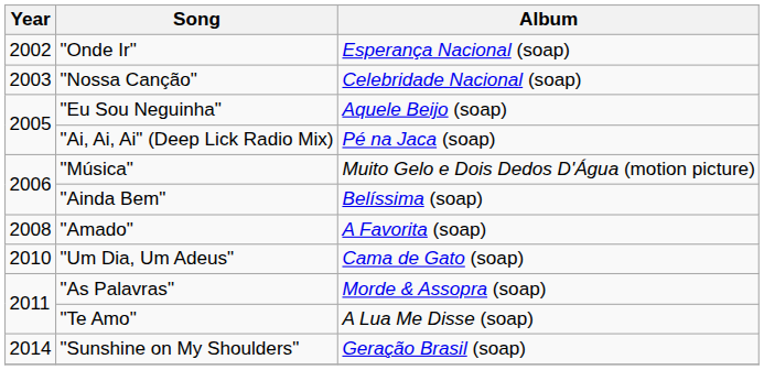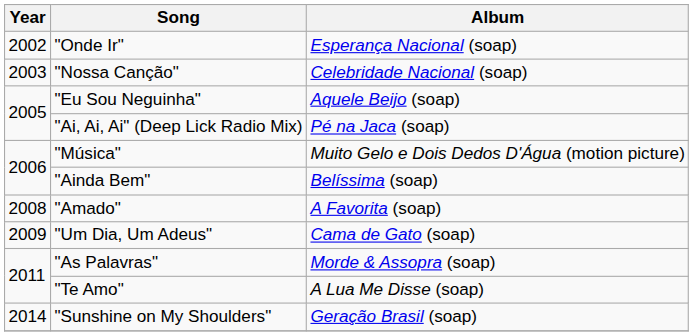"Um Dia, Um Adeus" | Year: 2010 -> 2009
